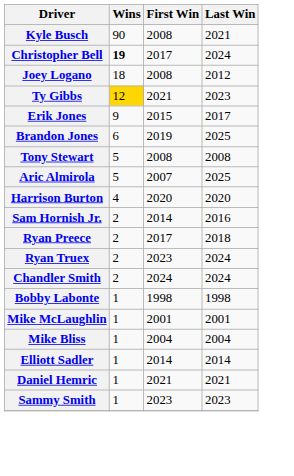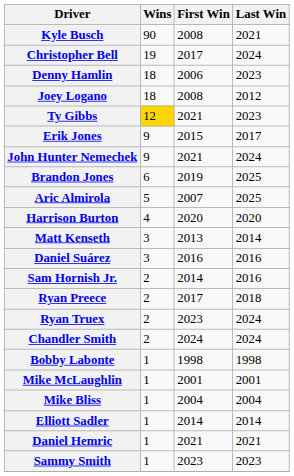Christopher Bell | Wins: bold -> normal
+ row: Denny Hamlin | 18 | 2006 | 2023
+ row: John Hunter Nemechek | 9 | 2021 | 2024
- row: Tony Stewart | 5 | 2008 | 2008
+ row: Matt Kenseth | 3 | 2013 | 2014
+ row: Daniel Suárez | 3 | 2016 | 2016
